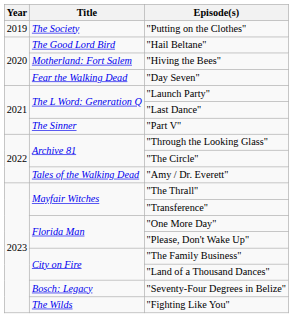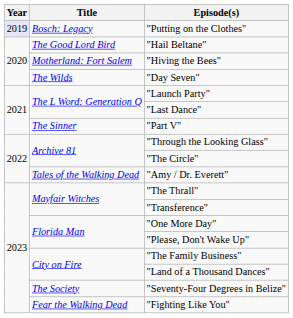"Putting on the Clothes" | Year: no background -> lavender background
"Putting on the Clothes" | Title: The Society -> Bosch: Legacy
"Day Seven" | Title: Fear the Walking Dead -> The Wilds
"Seventy-Four Degrees in Belize" | Title: Bosch: Legacy -> The Society
"Fighting Like You" | Title: The Wilds -> Fear the Walking Dead
